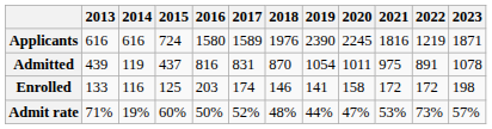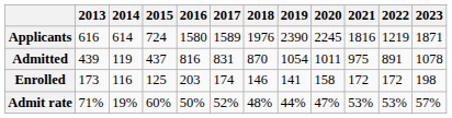Applicants | 2014: 616 -> 614
Enrolled | 2013: 133 -> 173
Admit rate | 2022: 73% -> 53%
